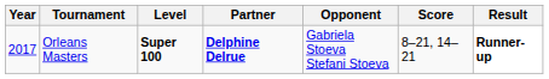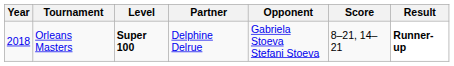Orleans Masters | Year: 2017 -> 2018
Orleans Masters | Partner: bold -> normal
